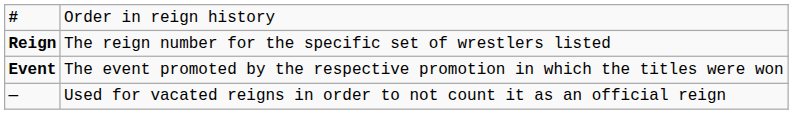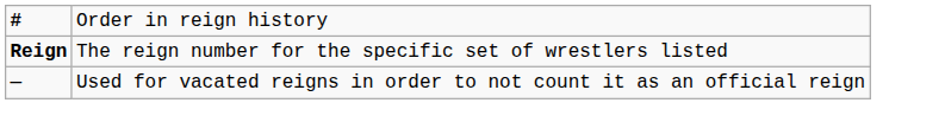- row: Event | The event promoted by the respective promotion in which the titles were won
